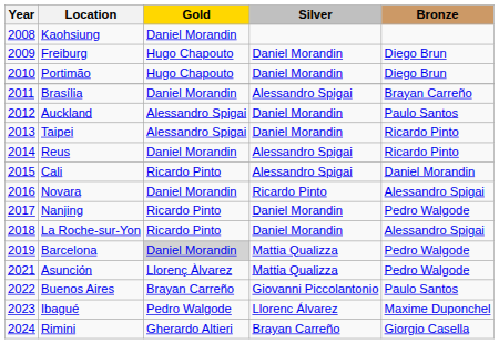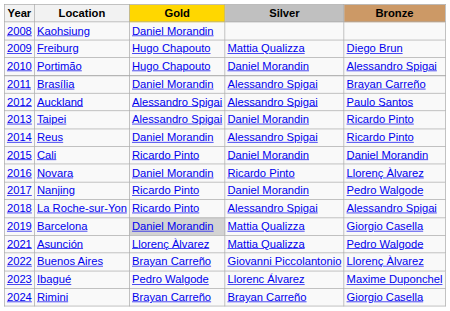Freiburg | Silver: Daniel Morandin -> Mattia Qualizza
Portimão | Bronze: Diego Brun -> Alessandro Spigai
Auckland | Silver: Daniel Morandin -> Alessandro Spigai
Cali | Silver: Alessandro Spigai -> Daniel Morandin
Novara | Bronze: Alessandro Spigai -> Llorenç Àlvarez
La Roche-sur-Yon | Silver: Daniel Morandin -> Alessandro Spigai
Barcelona | Bronze: Pedro Walgode -> Giorgio Casella
Buenos Aires | Bronze: Paulo Santos -> Llorenç Àlvarez
Rimini | Gold: Gherardo Altieri -> Brayan Carreño
